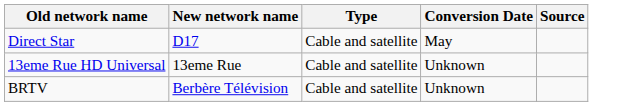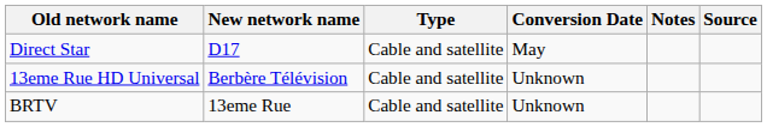+ column: Notes
13eme Rue HD Universal | New network name: 13eme Rue -> Berbère Télévision
BRTV | New network name: Berbère Télévision -> 13eme Rue
